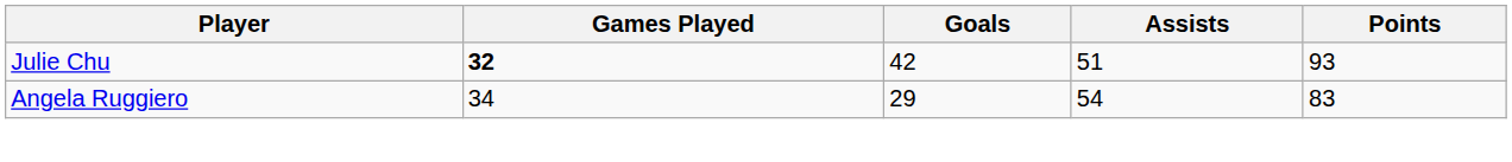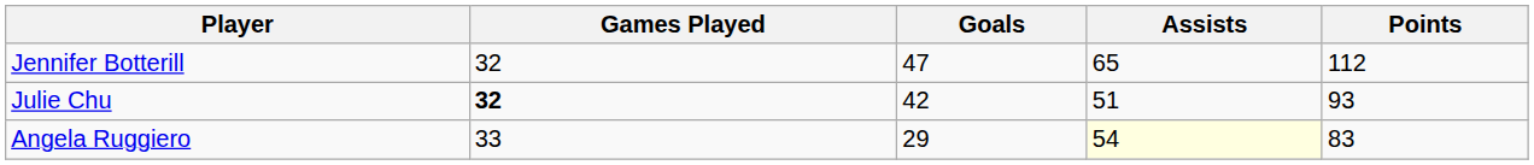+ row: Jennifer Botterill | 32 | 47 | 65 | 112
Angela Ruggiero | Games Played: 34 -> 33
Angela Ruggiero | Assists: no background -> lightyellow background
